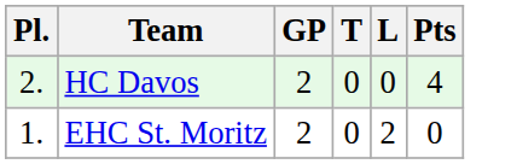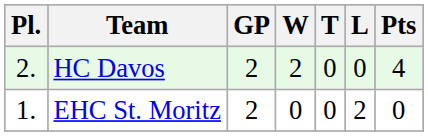+ column: W | 2 | 0
